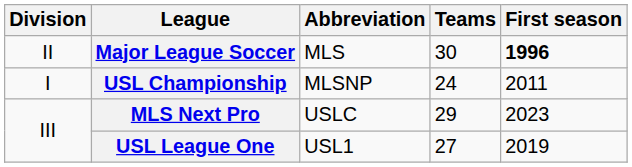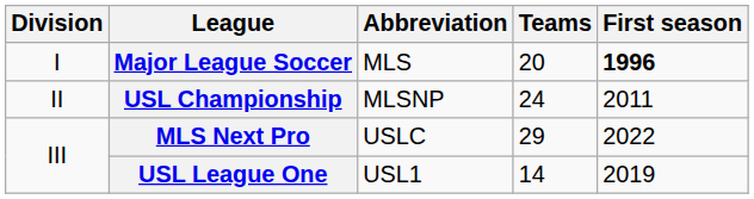Major League Soccer | Division: II -> I
Major League Soccer | Teams: 30 -> 20
USL Championship | Division: I -> II
MLS Next Pro | First season: 2023 -> 2022
USL League One | Teams: 27 -> 14
